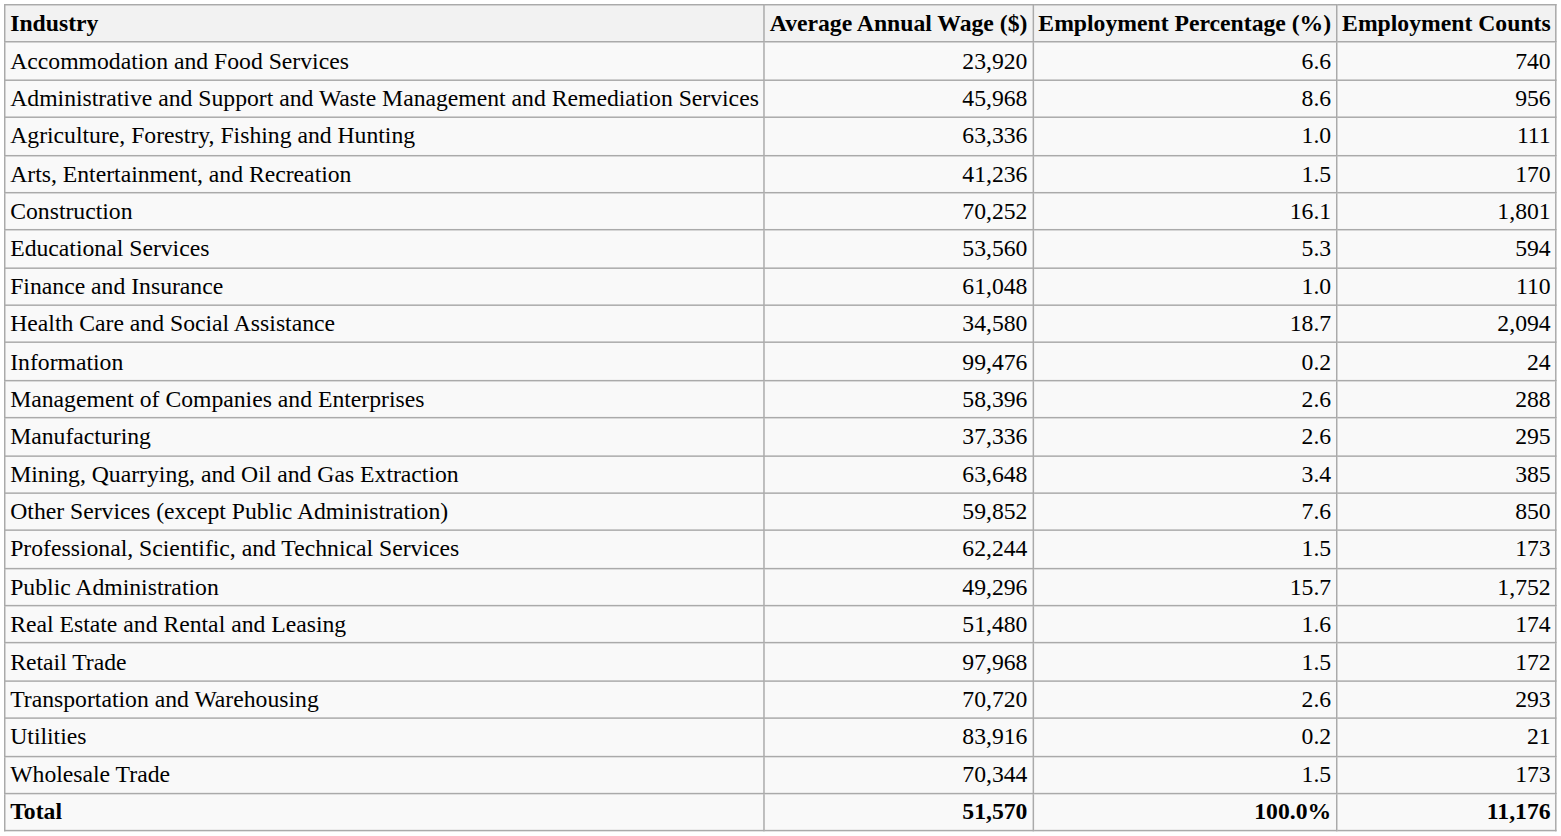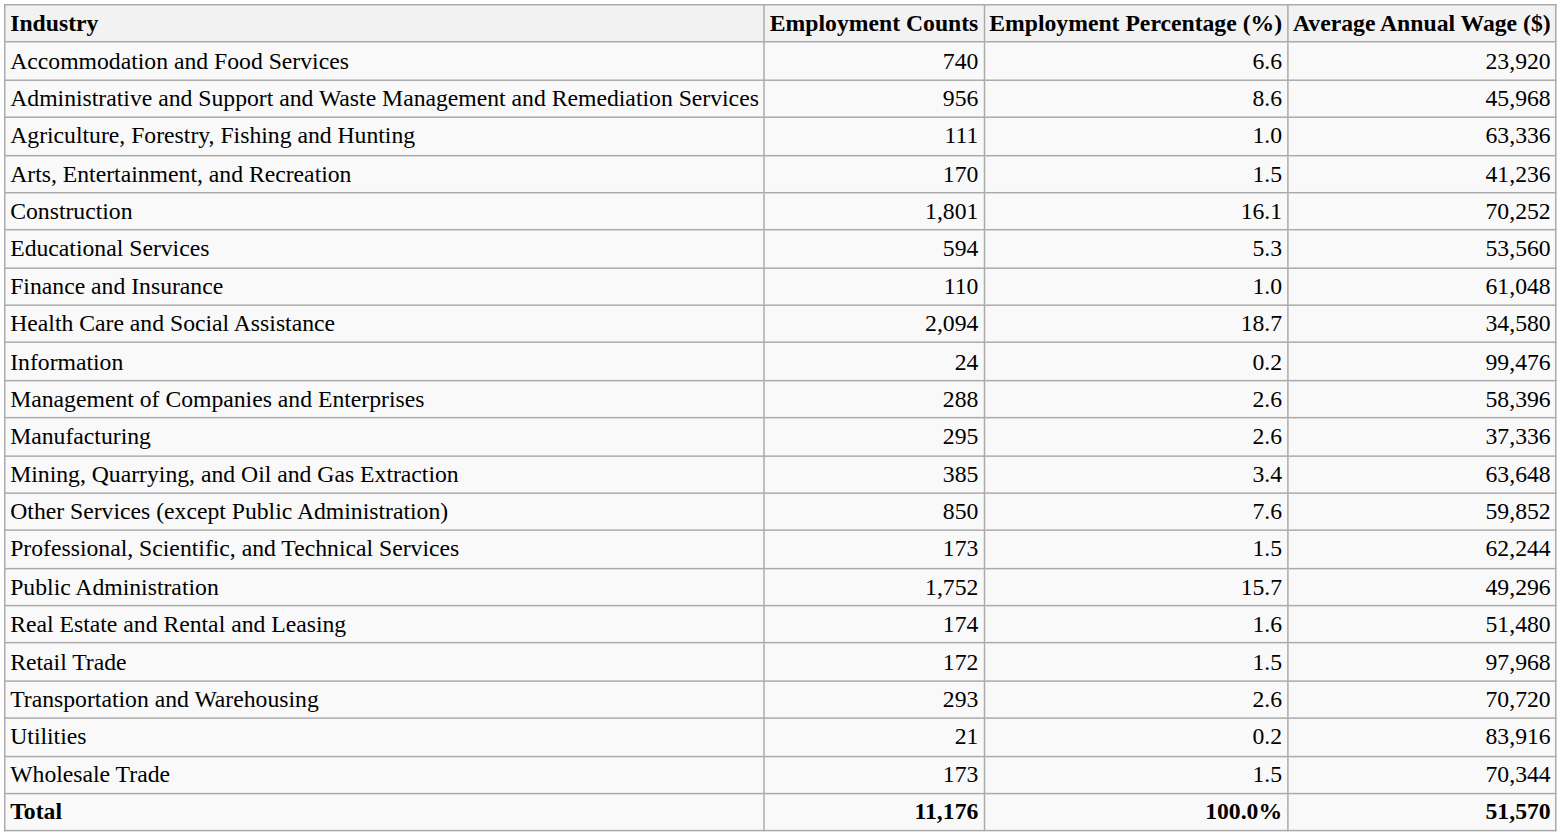columns swapped: Employment Counts <-> Average Annual Wage ($)
